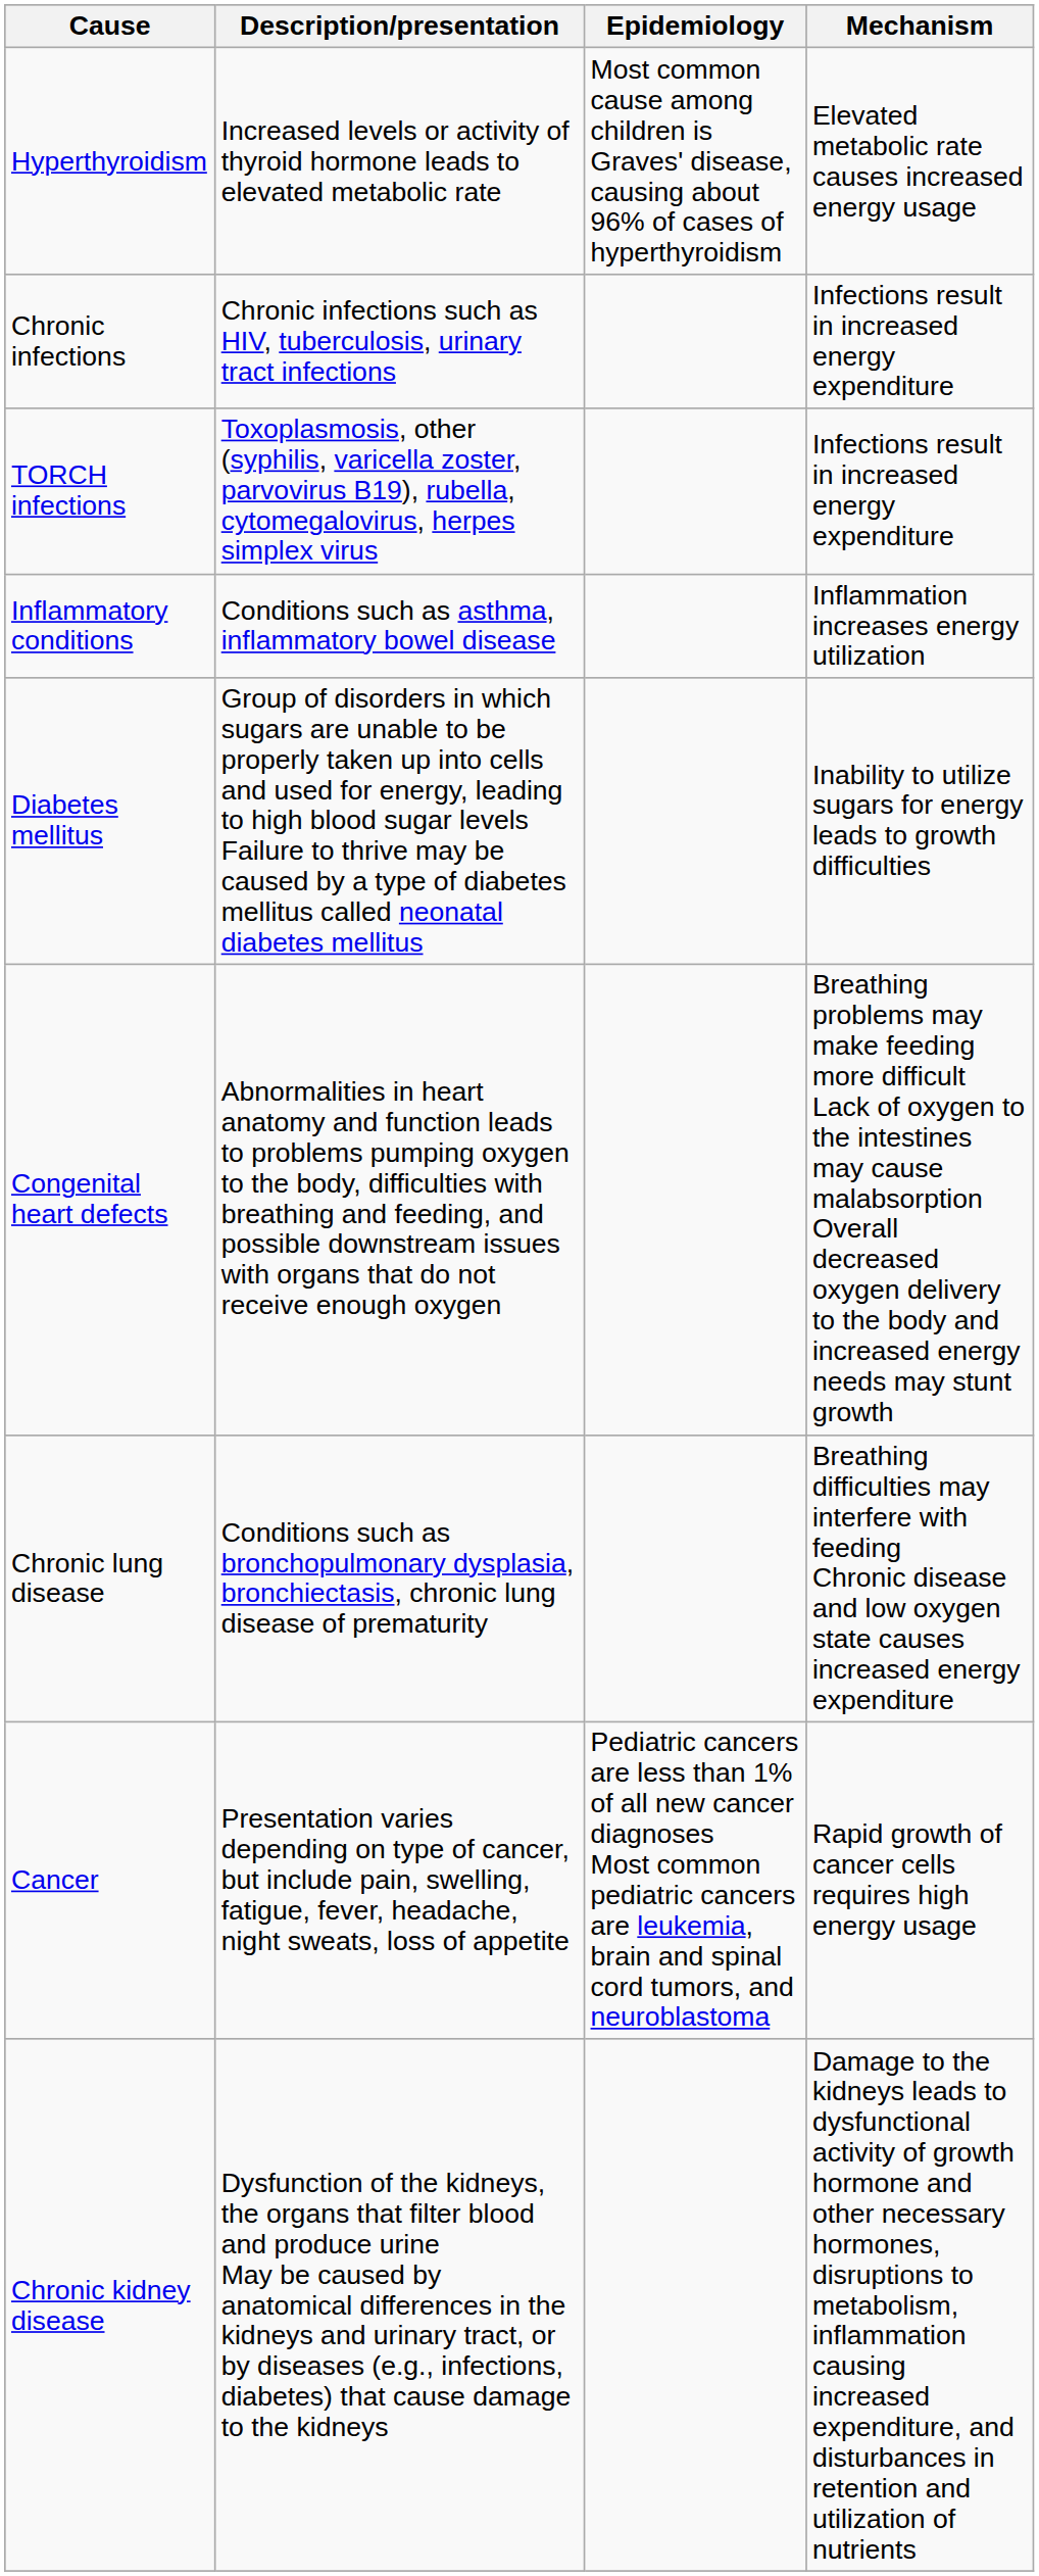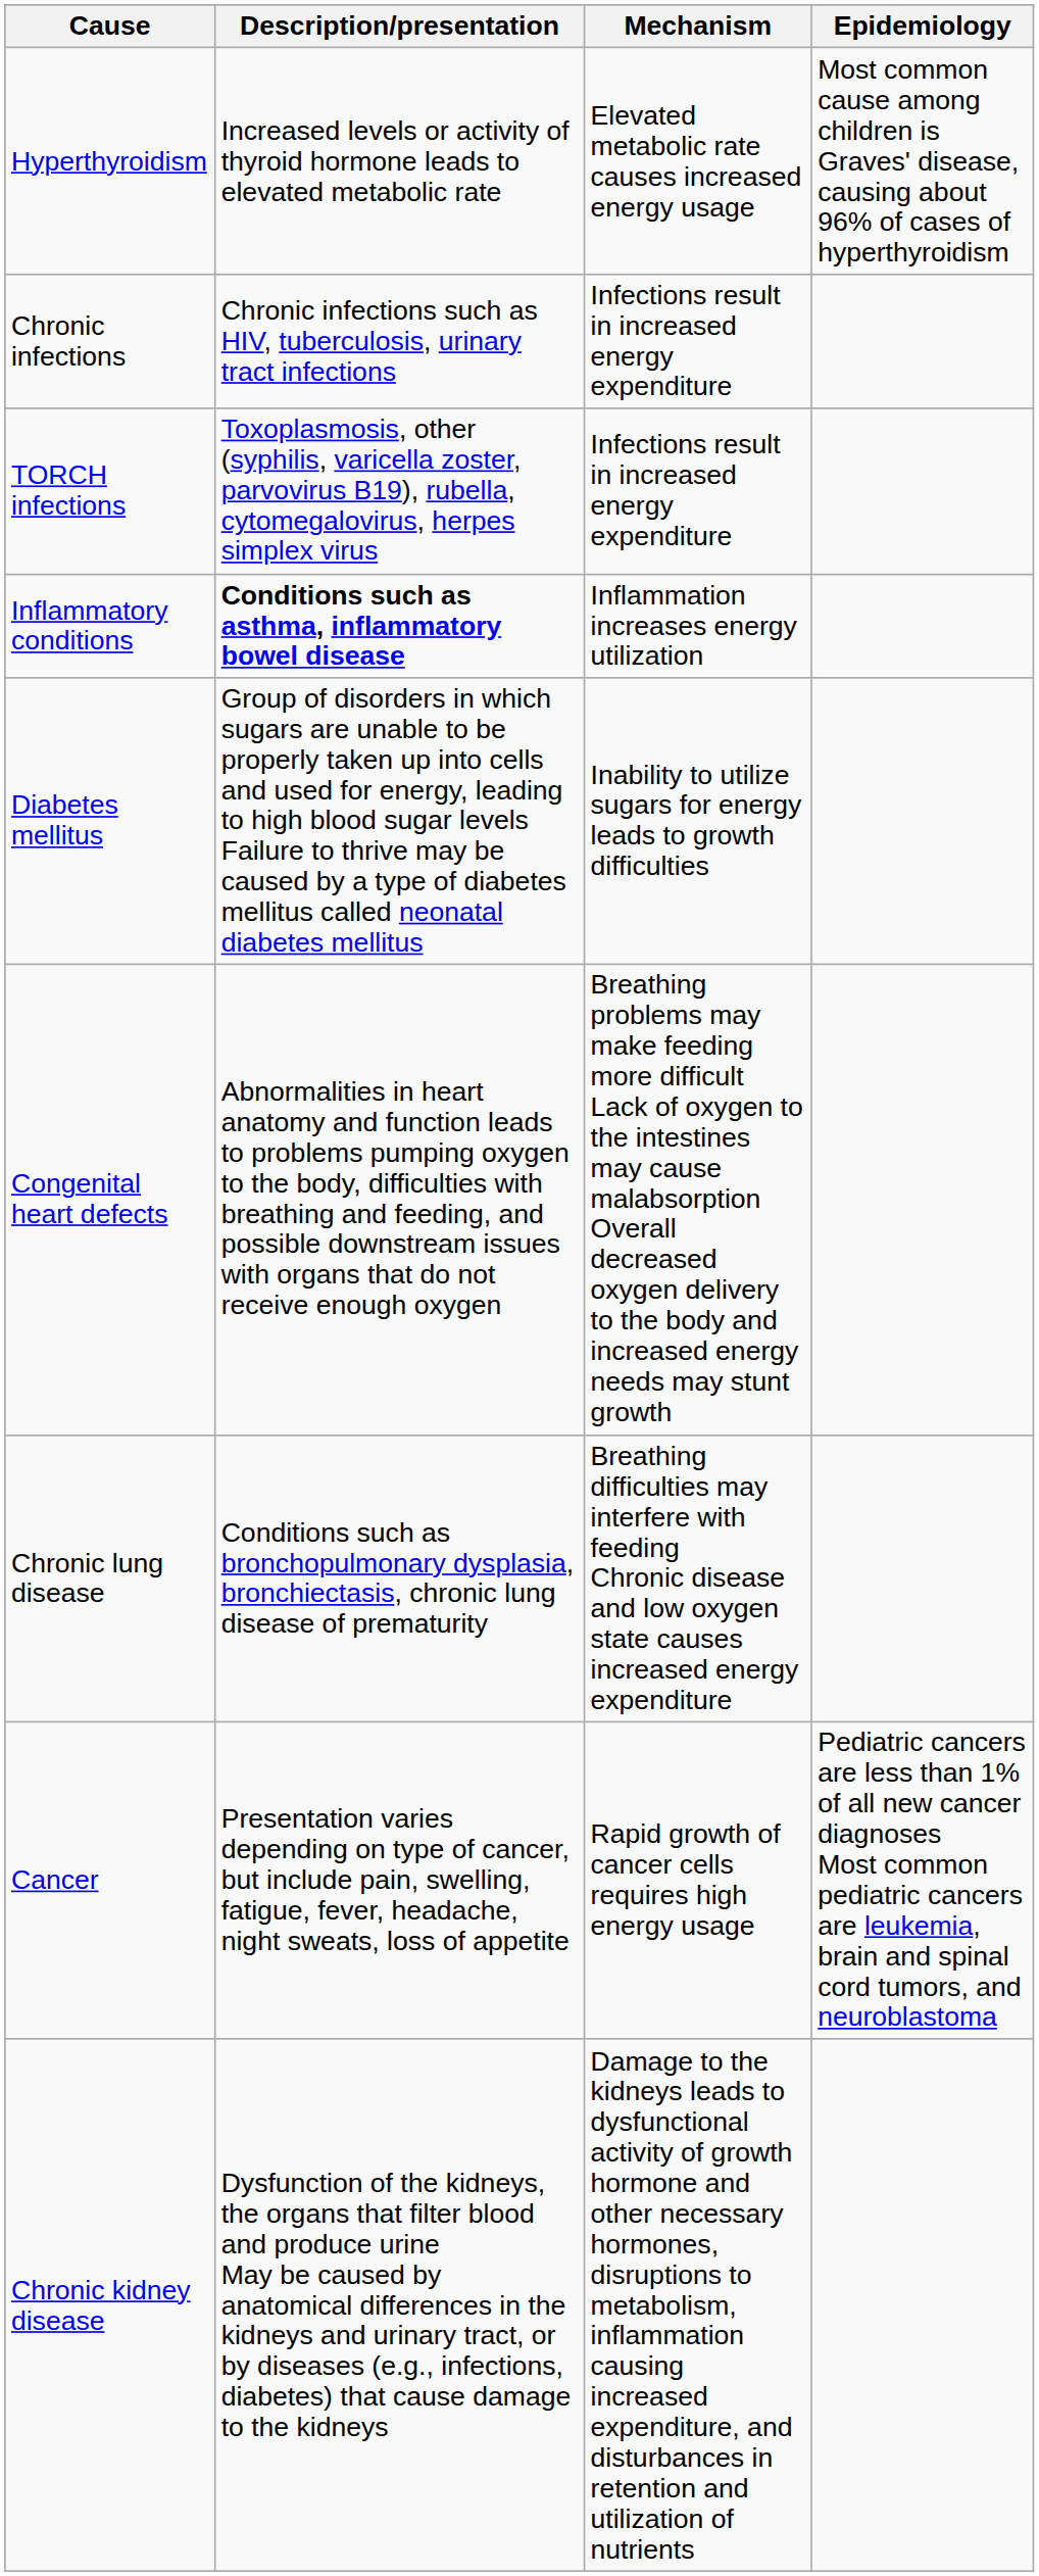columns swapped: Mechanism <-> Epidemiology
Inflammatory conditions | Description/presentation: normal -> bold
